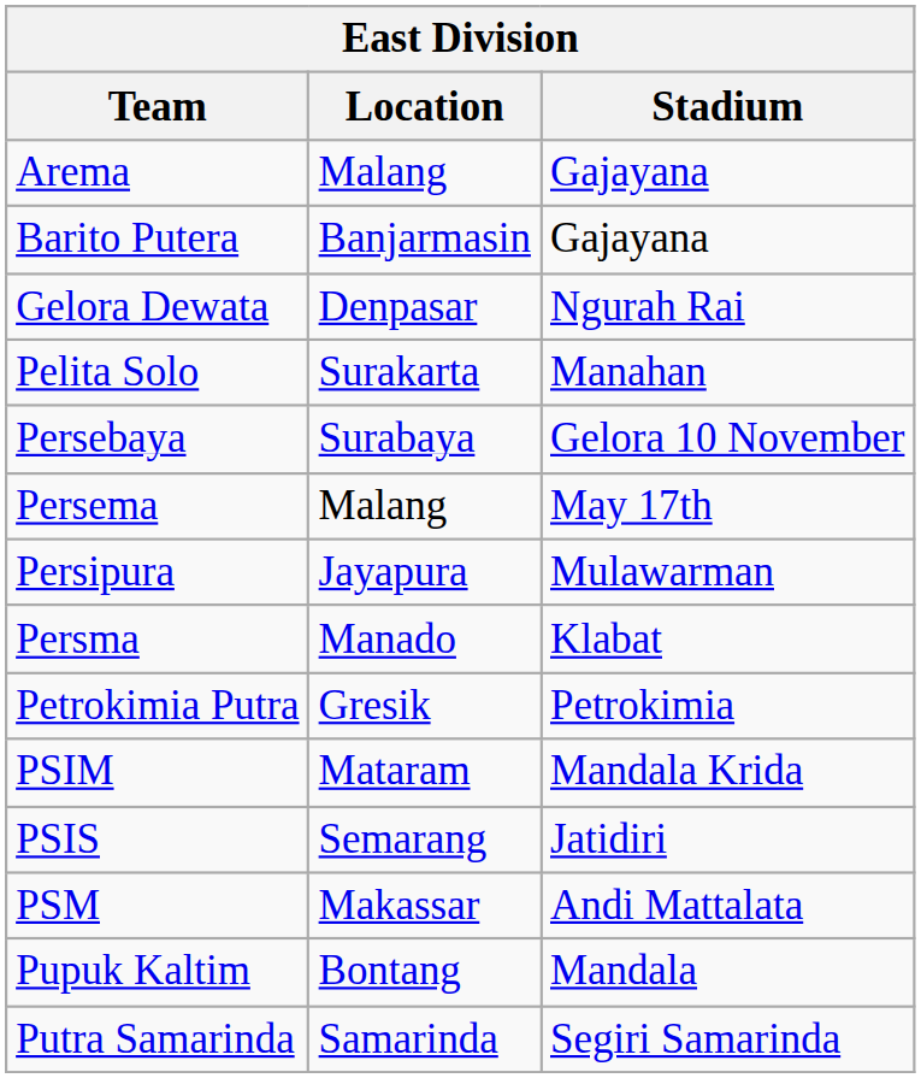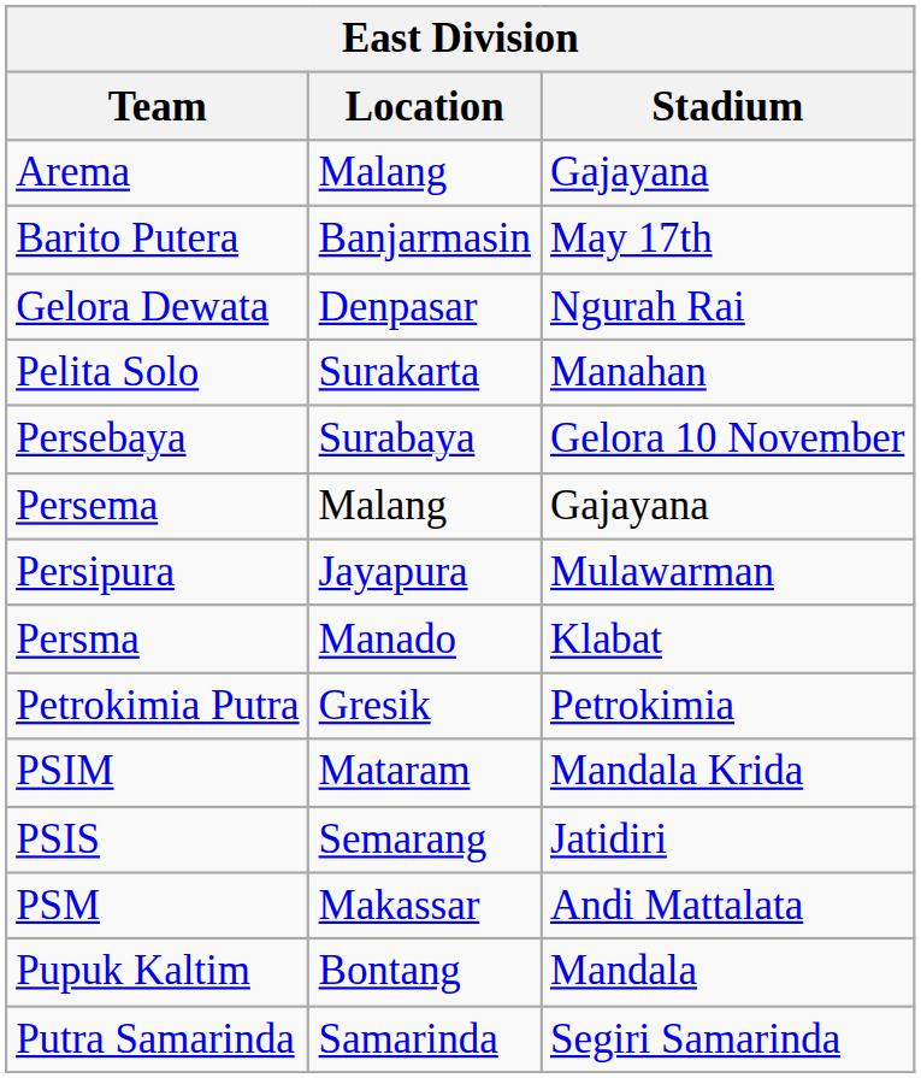Barito Putera | Stadium: Gajayana -> May 17th
Persema | Stadium: May 17th -> Gajayana
